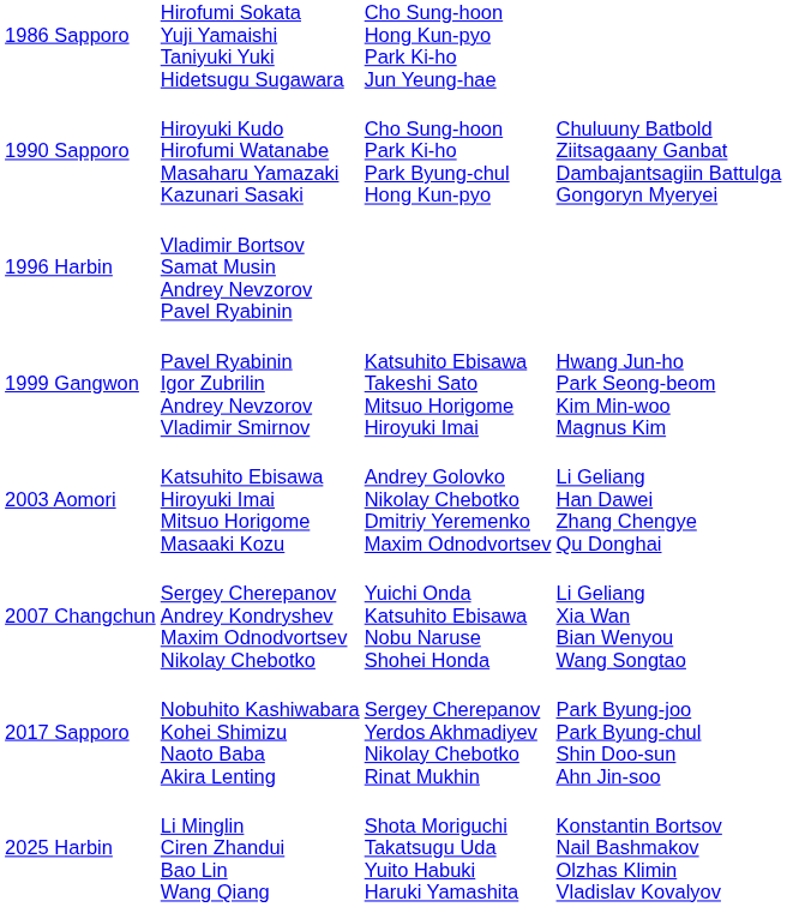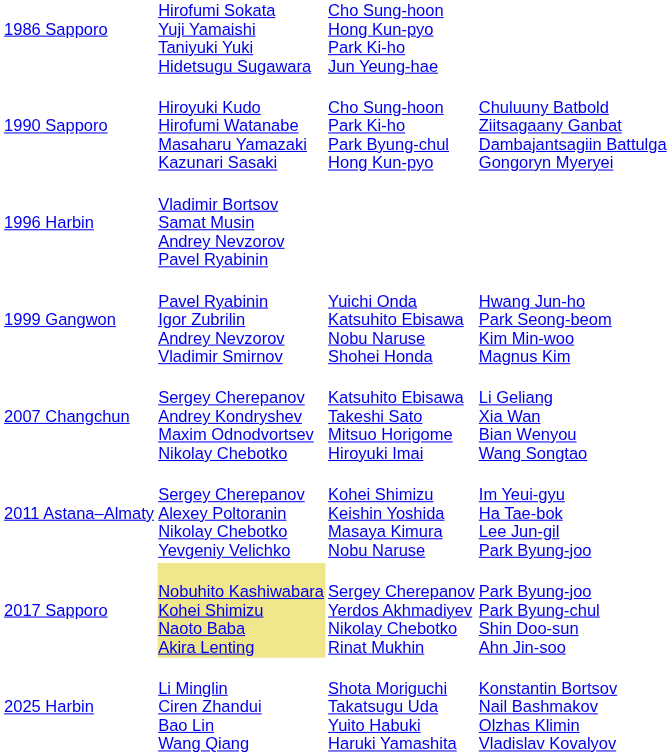1999 Gangwon | column 3: Katsuhito Ebisawa Takeshi Sato Mitsuo Horigome Hiroyuki Imai -> Yuichi Onda Katsuhito Ebisawa Nobu Naruse Shohei Honda
- row: 2003 Aomori | Katsuhito Ebisawa Hiroyuki Imai Mitsuo Horigome Masaaki Kozu | Andrey Golovko Nikolay Chebotko Dmitriy Yeremenko Maxim Odnodvortsev | Li Geliang Han Dawei Zhang Chengye Qu Donghai
2007 Changchun | column 3: Yuichi Onda Katsuhito Ebisawa Nobu Naruse Shohei Honda -> Katsuhito Ebisawa Takeshi Sato Mitsuo Horigome Hiroyuki Imai
+ row: 2011 Astana–Almaty | Sergey Cherepanov Alexey Poltoranin Nikolay Chebotko Yevgeniy Velichko | Kohei Shimizu Keishin Yoshida Masaya Kimura Nobu Naruse | Im Yeui-gyu Ha Tae-bok Lee Jun-gil Park Byung-joo
2017 Sapporo | column 2: no background -> khaki background
